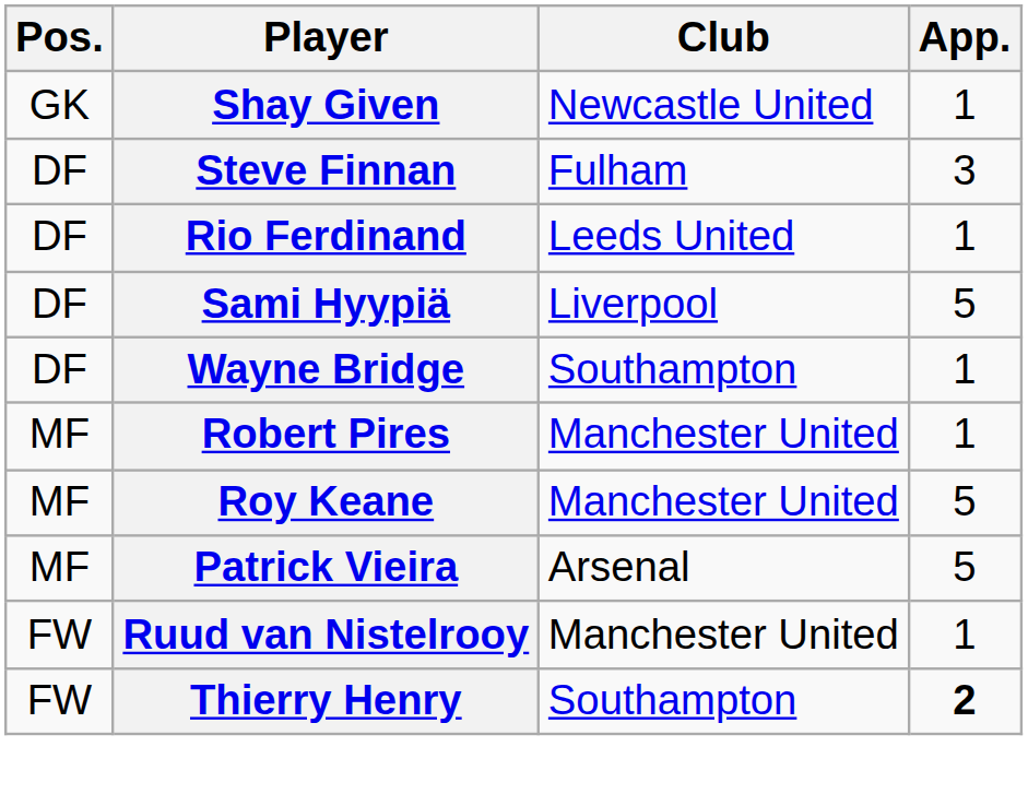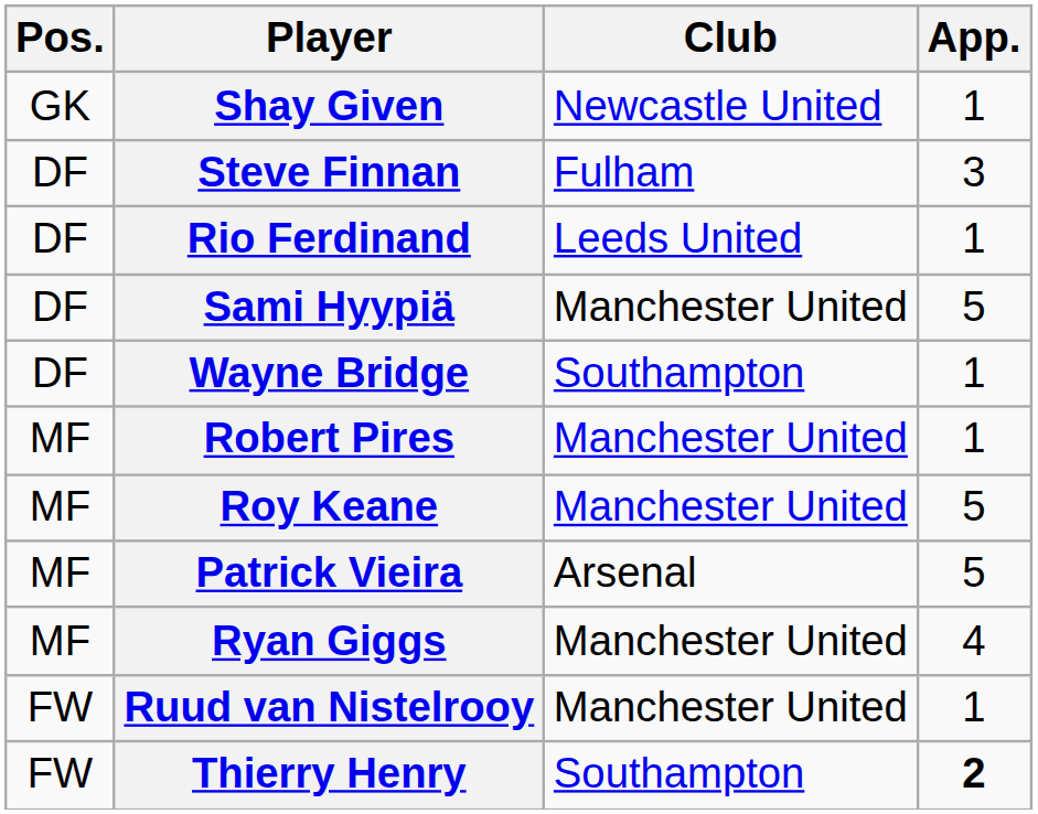Sami Hyypiä | Club: Liverpool -> Manchester United
+ row: MF | Ryan Giggs | Manchester United | 4
